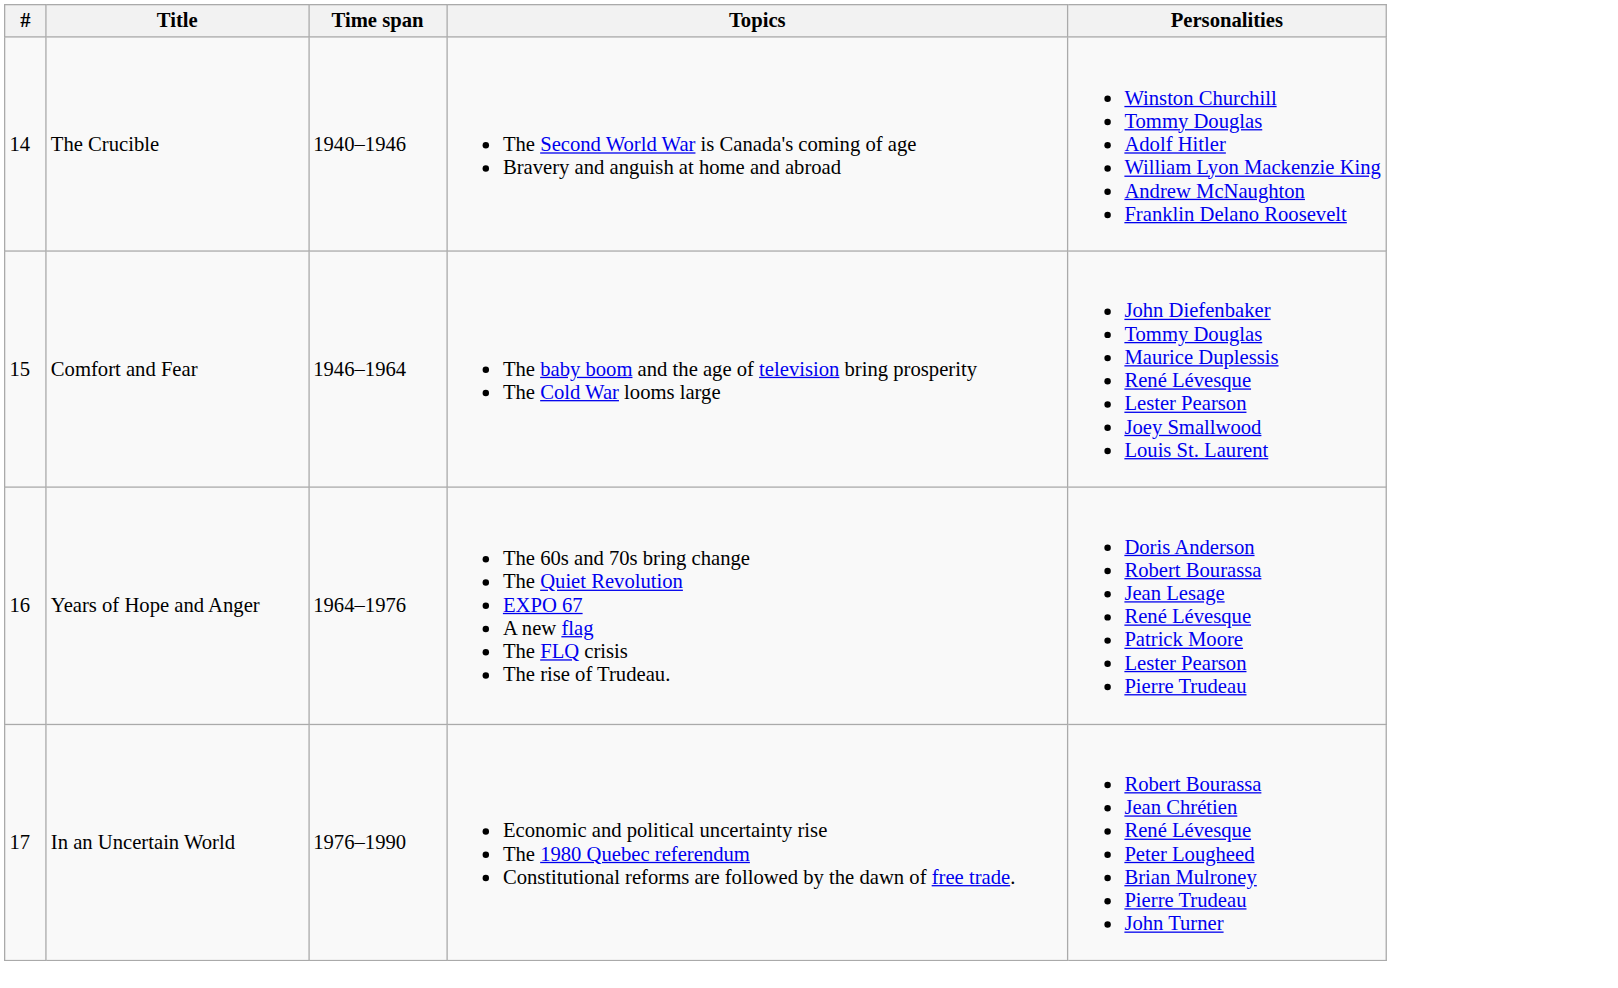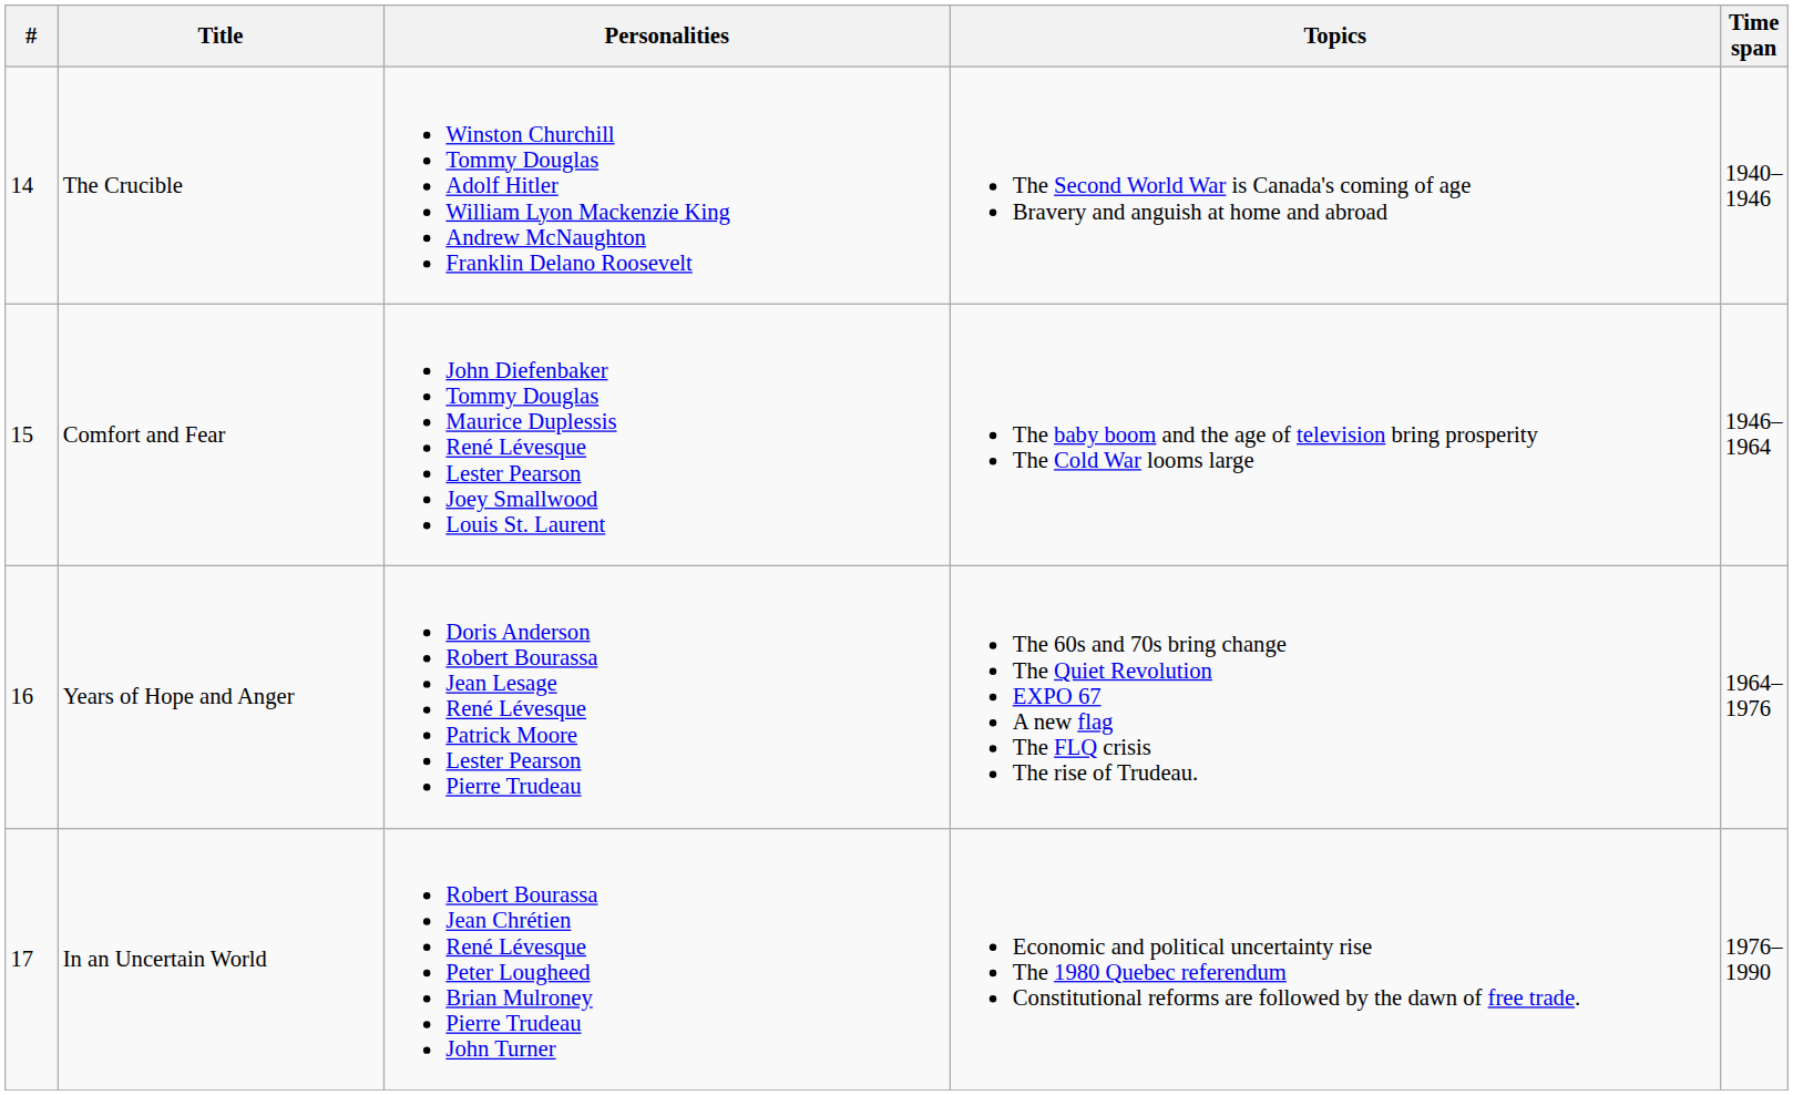columns swapped: Time span <-> Personalities
